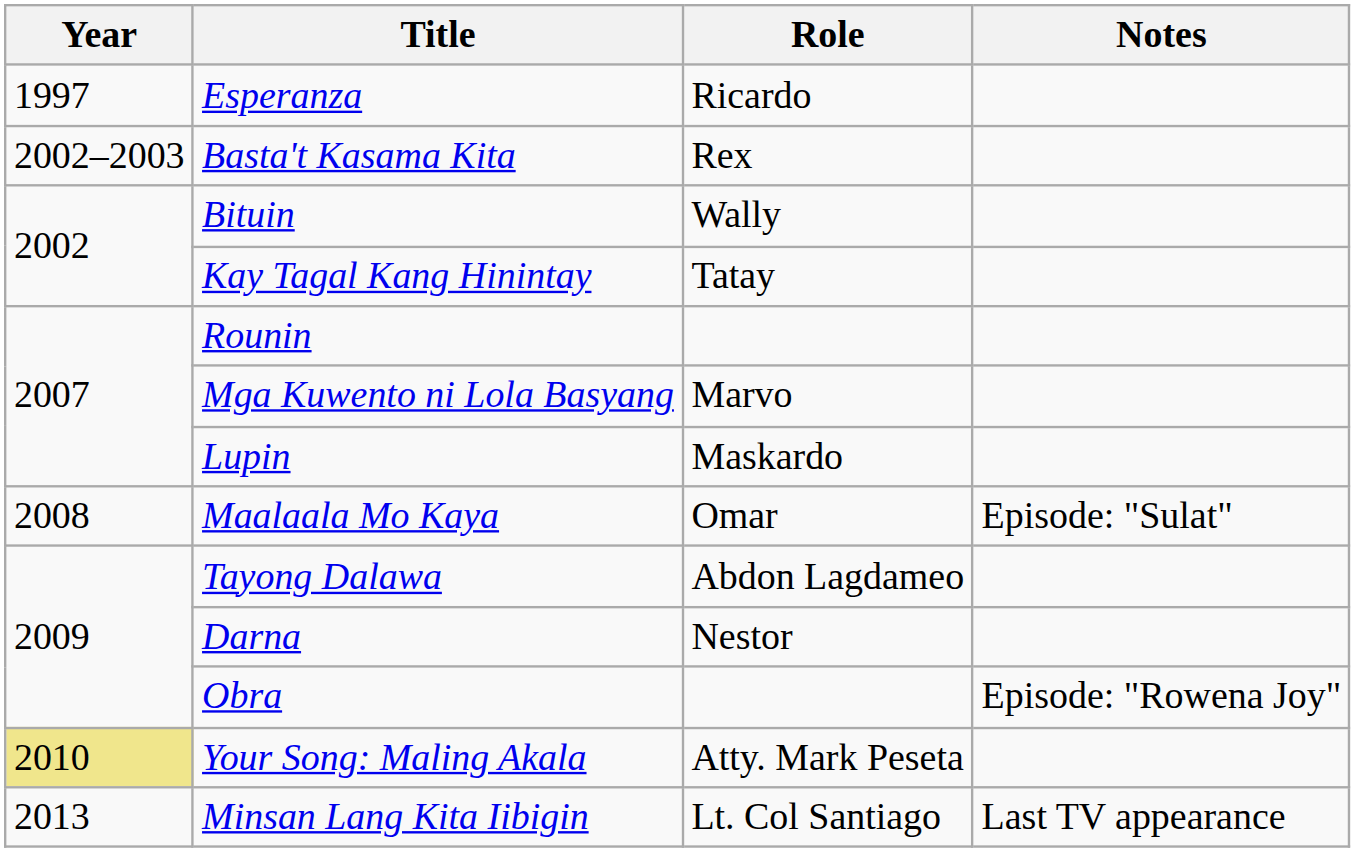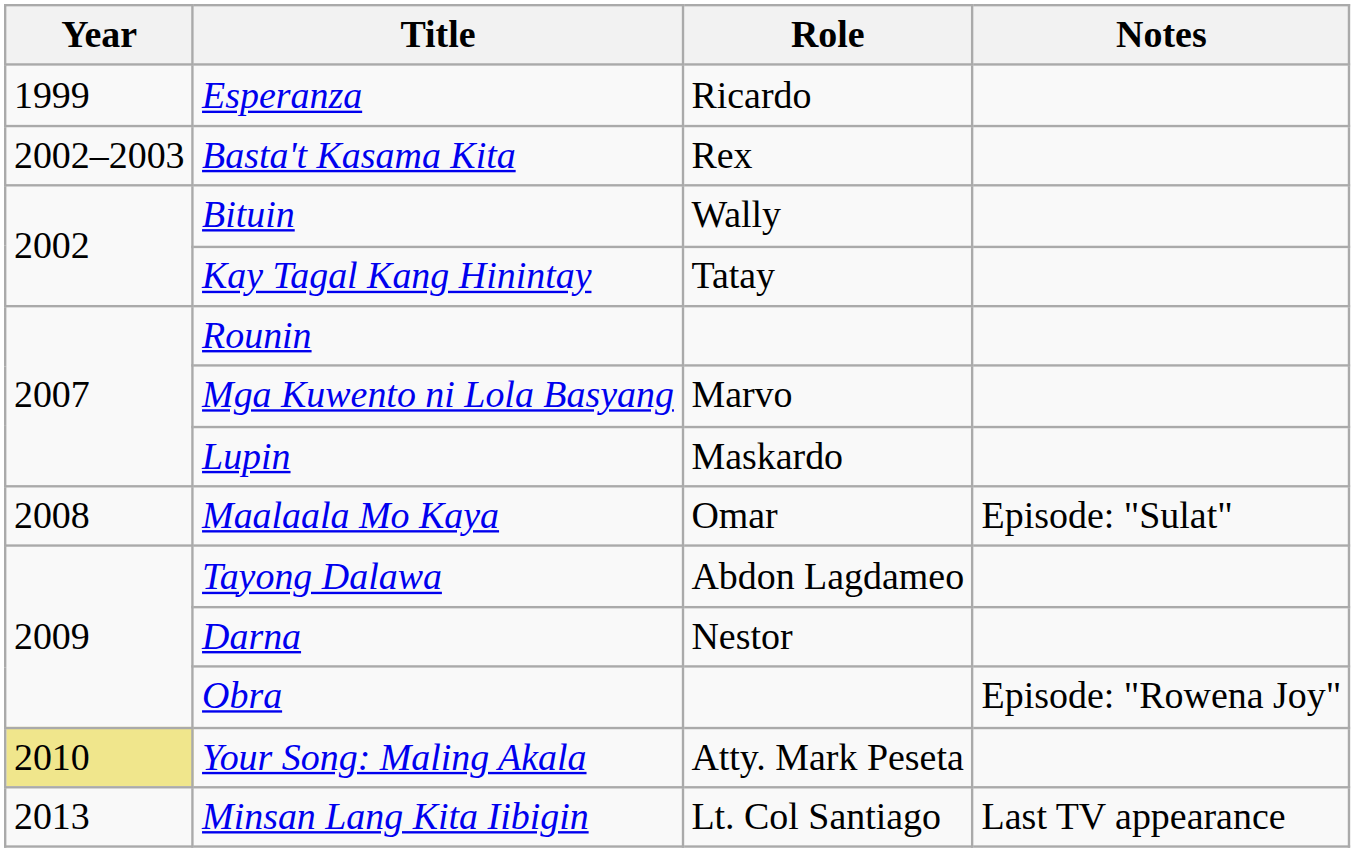Esperanza | Year: 1997 -> 1999
